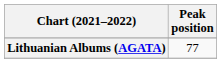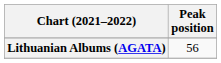Lithuanian Albums (AGATA) | Peak position: 77 -> 56
